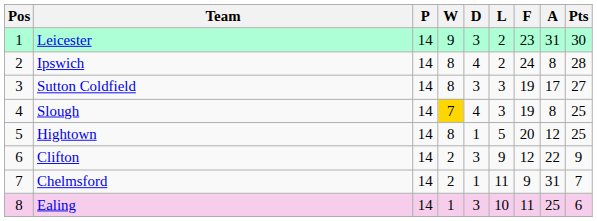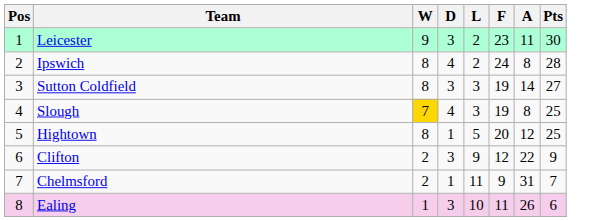- column: P | 14 | 14 | 14 | 14 | 14 | 14 | 14 | 14
Leicester | A: 31 -> 11
Sutton Coldfield | A: 17 -> 14
Ealing | A: 25 -> 26
